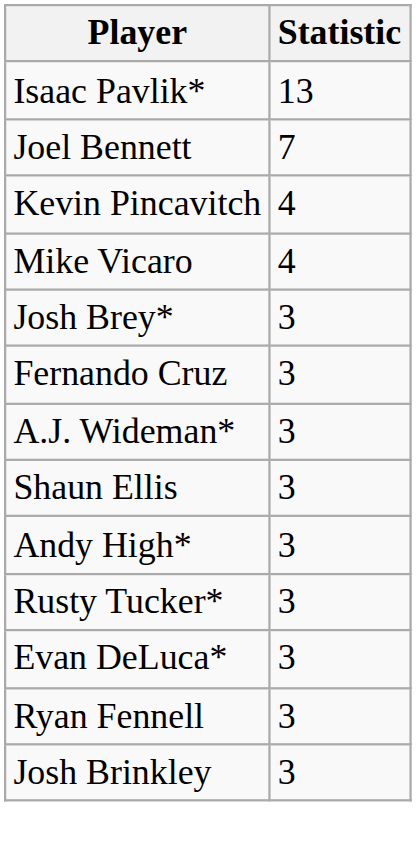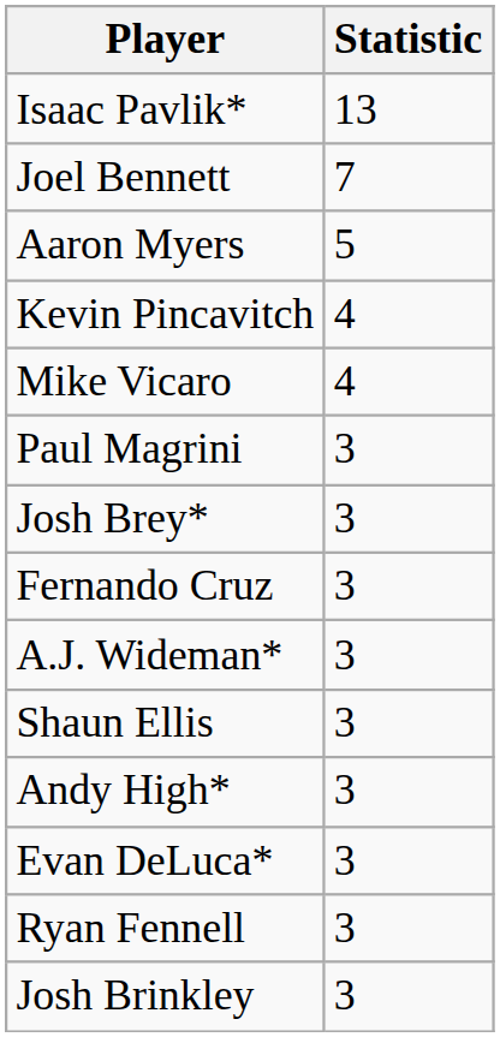+ row: Aaron Myers | 5
+ row: Paul Magrini | 3
- row: Rusty Tucker* | 3
